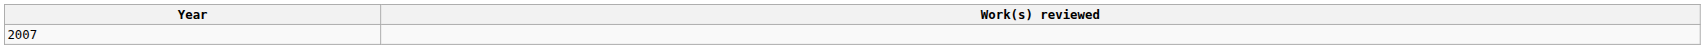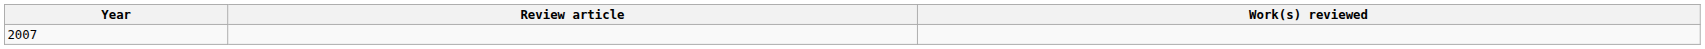+ column: Review article
